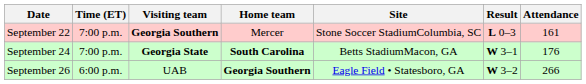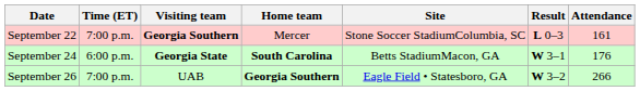September 24 | Time (ET): 7:00 p.m. -> 6:00 p.m.
September 26 | Time (ET): 6:00 p.m. -> 7:00 p.m.
